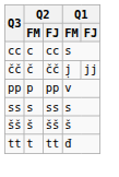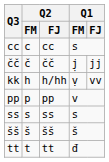+ row: kk | h | h/hh | ṿ | vv
